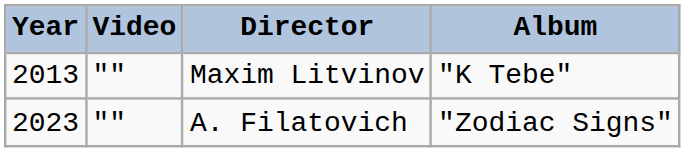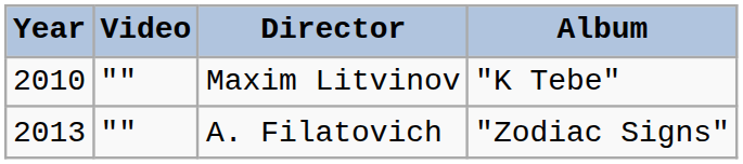Maxim Litvinov | Year: 2013 -> 2010
A. Filatovich | Year: 2023 -> 2013
